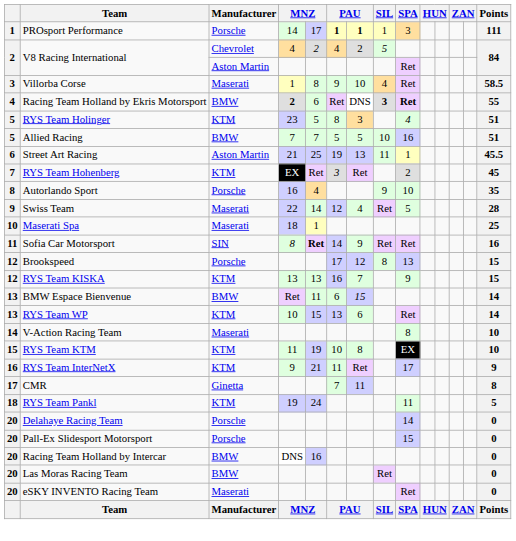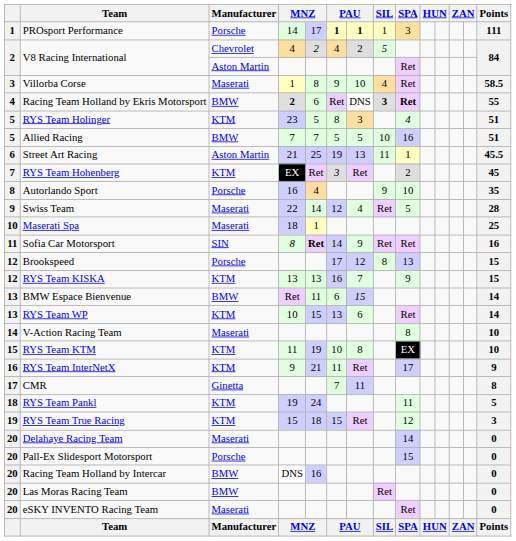+ row: 19 | RYS Team True Racing | KTM | 15 | 18 | 15 | Ret | 12 | 3
Delahaye Racing Team | Manufacturer: Porsche -> Maserati
